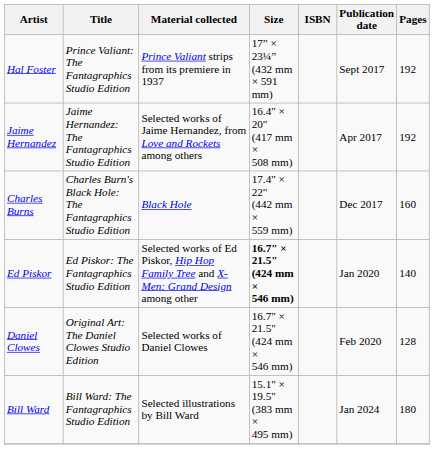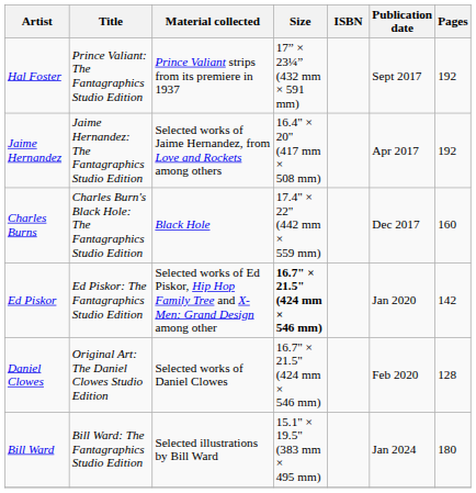Ed Piskor | Pages: 140 -> 142
